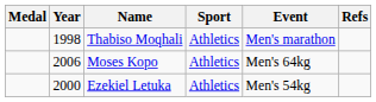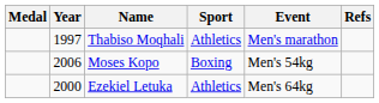Thabiso Moqhali | Year: 1998 -> 1997
Moses Kopo | Sport: Athletics -> Boxing
Moses Kopo | Event: Men's 64kg -> Men's 54kg
Ezekiel Letuka | Event: Men's 54kg -> Men's 64kg
